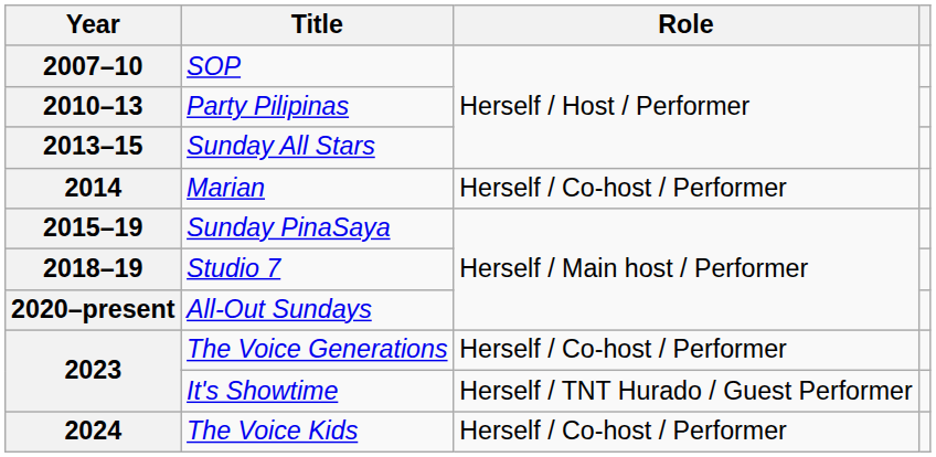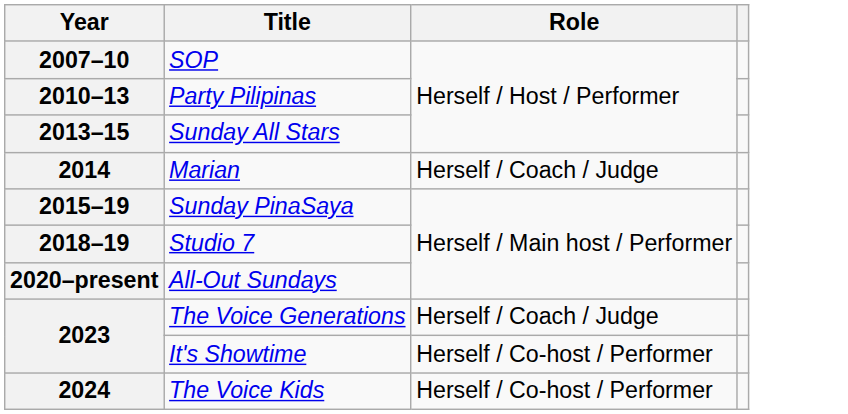2014 | Role: Herself / Co-host / Performer -> Herself / Coach / Judge
2023 / The Voice Generations | Role: Herself / Co-host / Performer -> Herself / Coach / Judge
2023 / It's Showtime | Role: Herself / TNT Hurado / Guest Performer -> Herself / Co-host / Performer
